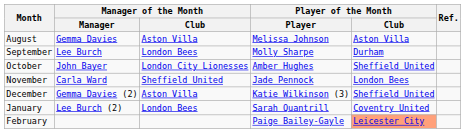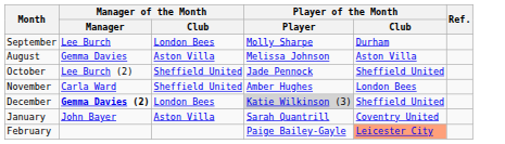rows swapped: August <-> September
October | Manager of the Month / Manager: John Bayer -> Lee Burch (2)
October | Manager of the Month / Club: London City Lionesses -> Sheffield United
October | Player of the Month / Player: Amber Hughes -> Jade Pennock
November | Player of the Month / Player: Jade Pennock -> Amber Hughes
December | Manager of the Month / Manager: normal -> bold
December | Manager of the Month / Club: Aston Villa -> London Bees
December | Player of the Month / Player: no background -> lightgrey background
January | Manager of the Month / Manager: Lee Burch (2) -> John Bayer
January | Manager of the Month / Club: London Bees -> Aston Villa
